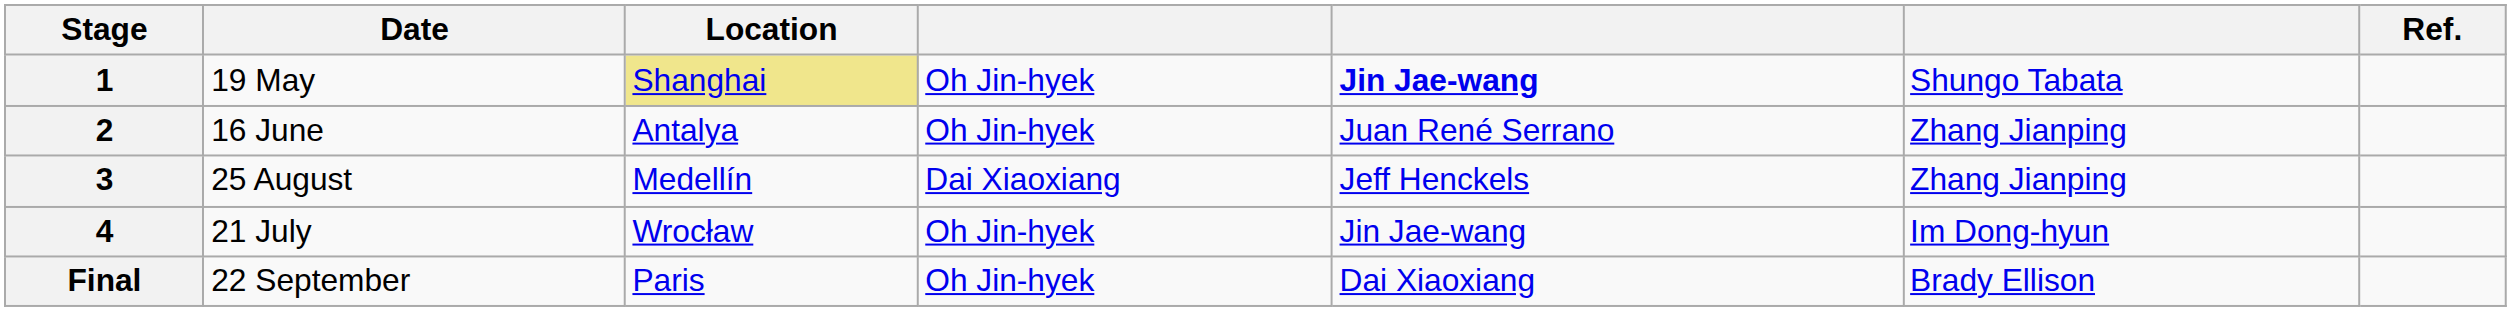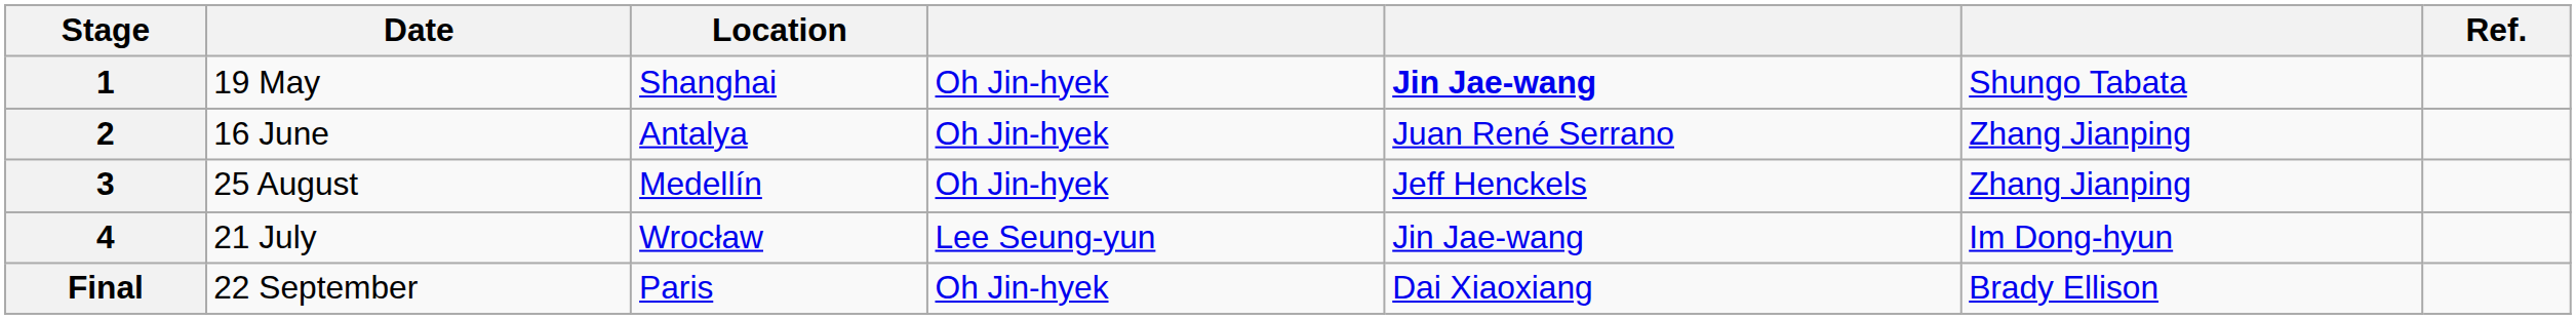1 | Location: khaki background -> no background
3 | column 4: Dai Xiaoxiang -> Oh Jin-hyek
4 | column 4: Oh Jin-hyek -> Lee Seung-yun
